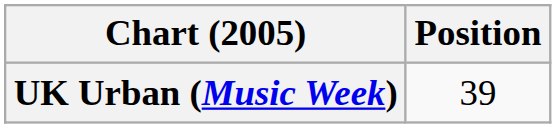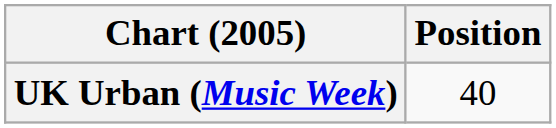UK Urban (Music Week) | Position: 39 -> 40
